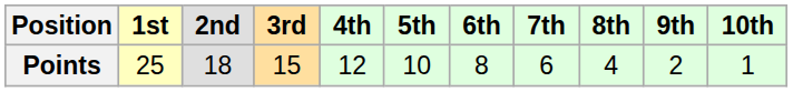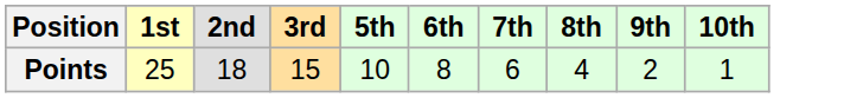- column: 4th | 12
